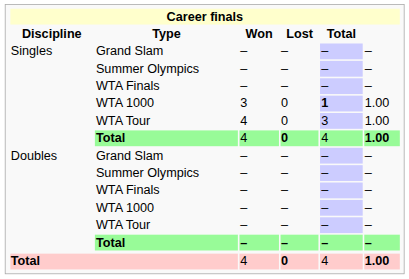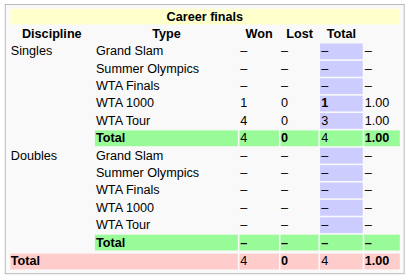Singles / WTA 1000 | Won: 3 -> 1
